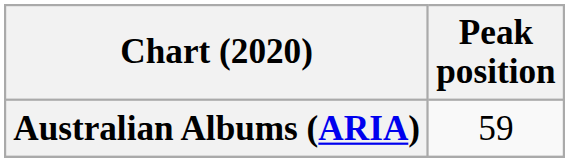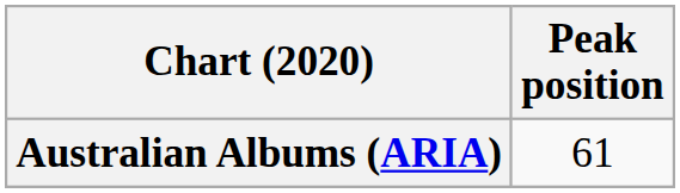Australian Albums (ARIA) | Peak position: 59 -> 61
